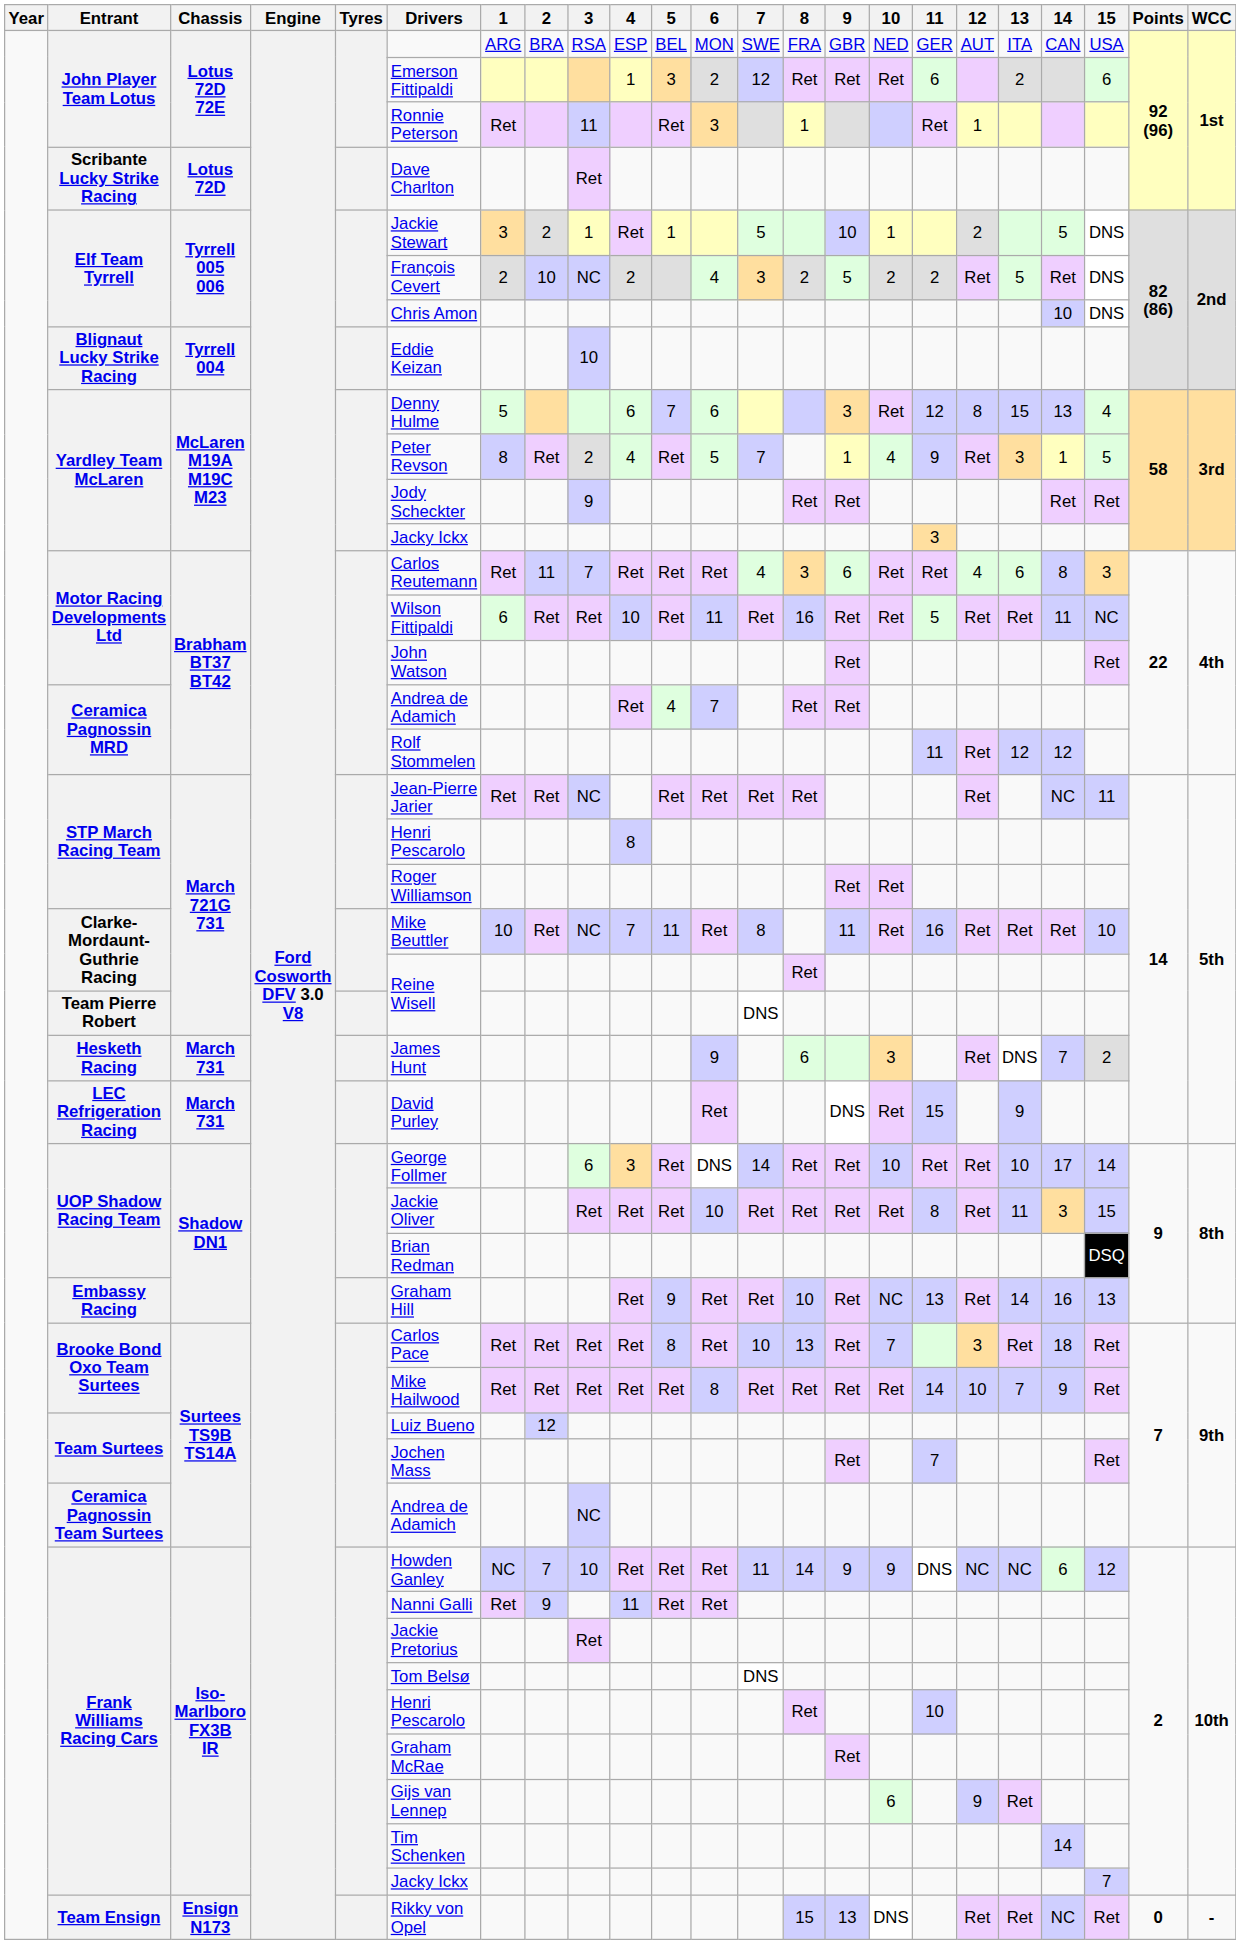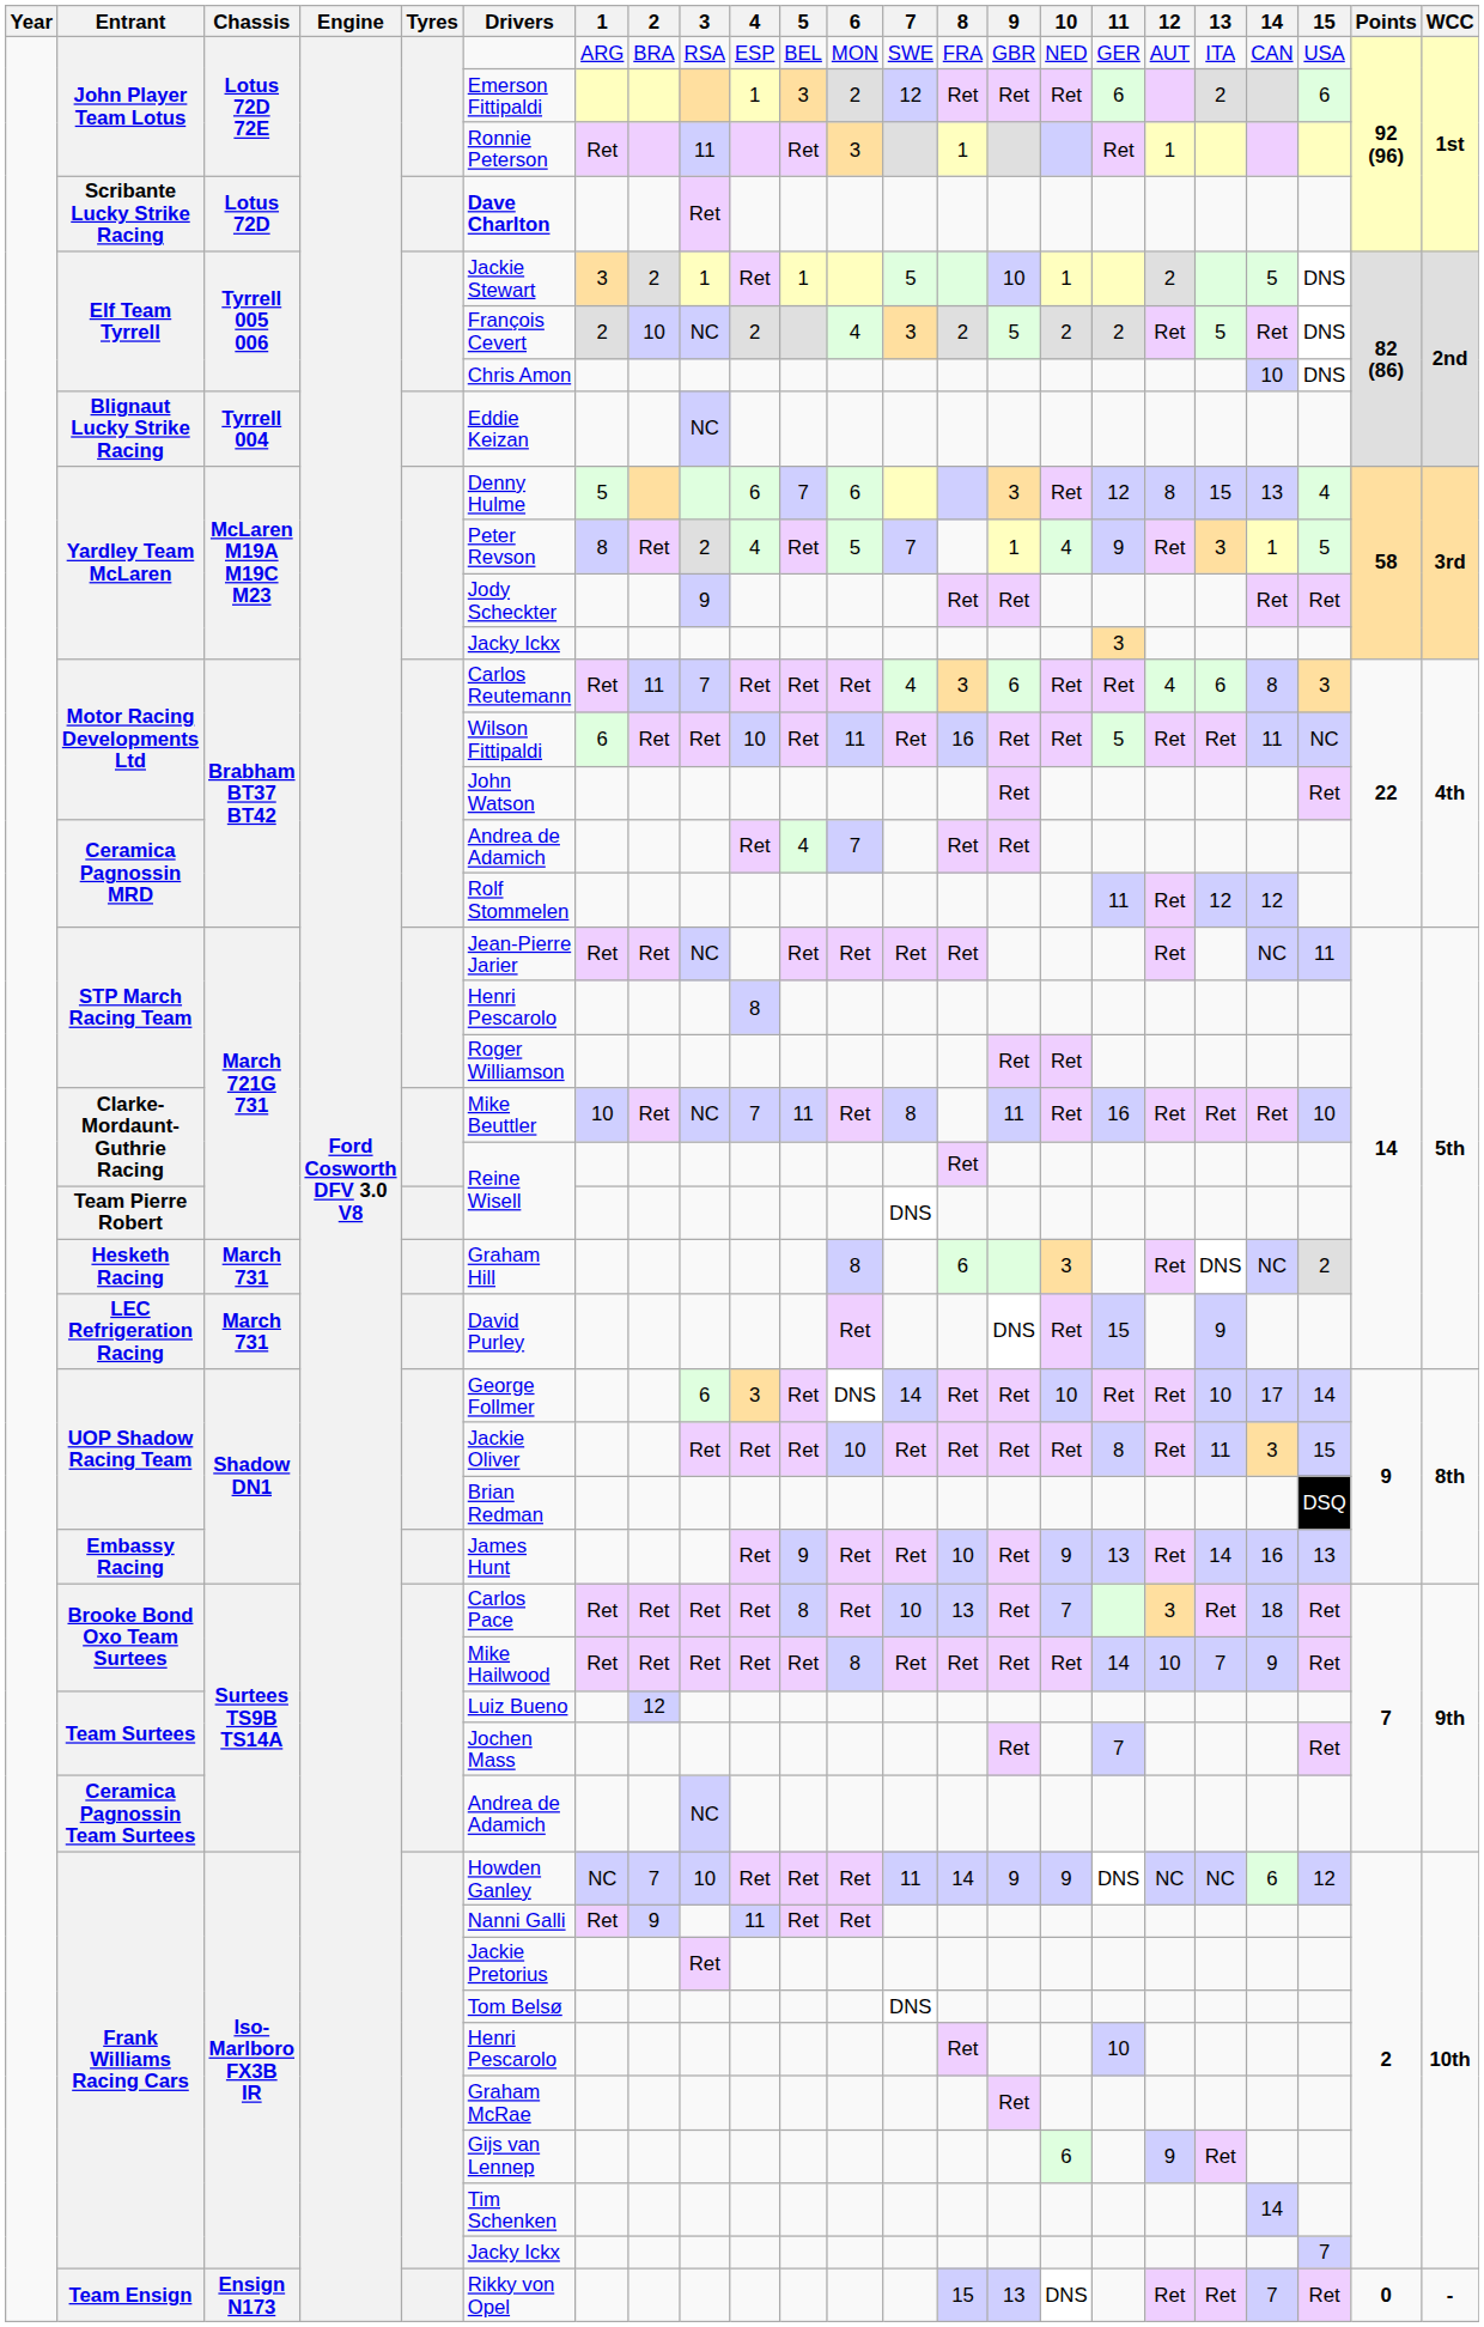Scribante Lucky Strike Racing | Drivers: normal -> bold
Blignaut Lucky Strike Racing | 3: 10 -> NC
Hesketh Racing | Drivers: James Hunt -> Graham Hill
Hesketh Racing | 6: 9 -> 8
Hesketh Racing | 14: 7 -> NC
Embassy Racing | Drivers: Graham Hill -> James Hunt
Embassy Racing | 10: NC -> 9
Team Ensign | 14: NC -> 7
